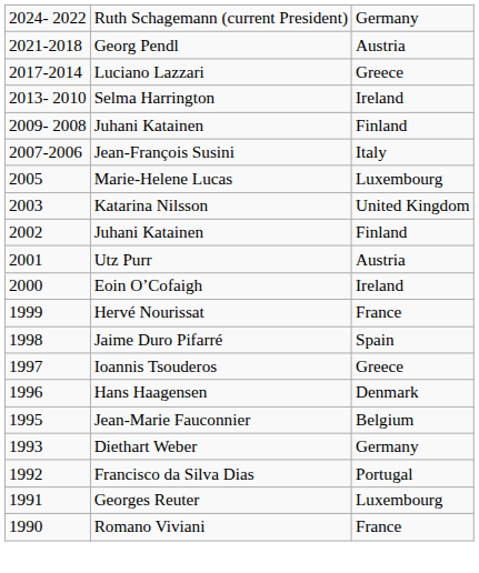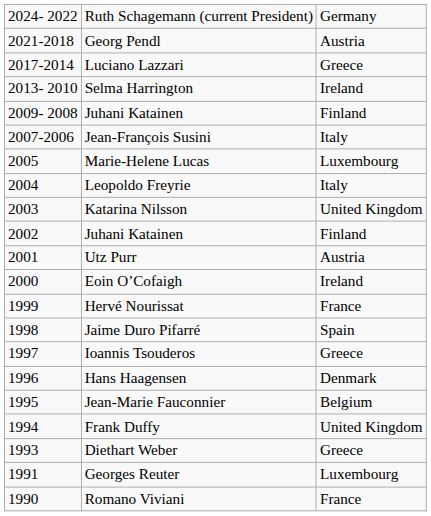+ row: 2004 | Leopoldo Freyrie | Italy
+ row: 1994 | Frank Duffy | United Kingdom
Diethart Weber | column 3: Germany -> Greece
- row: 1992 | Francisco da Silva Dias | Portugal
